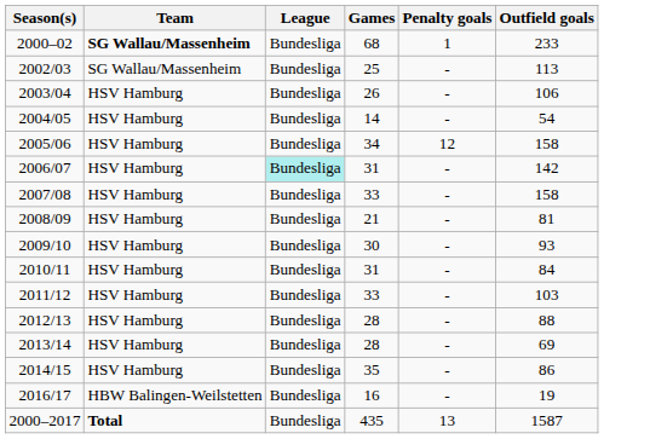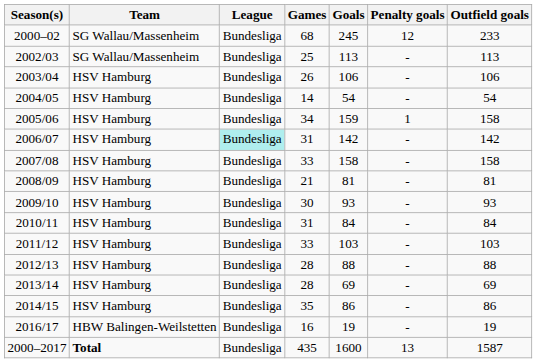+ column: Goals | 245 | 113 | 106 | 54 | 159 | 142 | 158 | 81 | 93 | 84 | 103 | 88 | 69 | 86 | 19 | 1600
2000–02 | Team: bold -> normal
2000–02 | Penalty goals: 1 -> 12
2005/06 | Penalty goals: 12 -> 1
